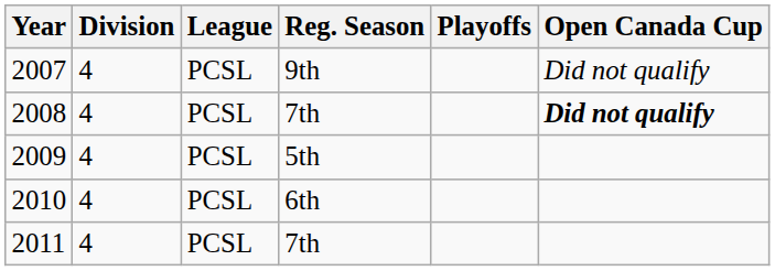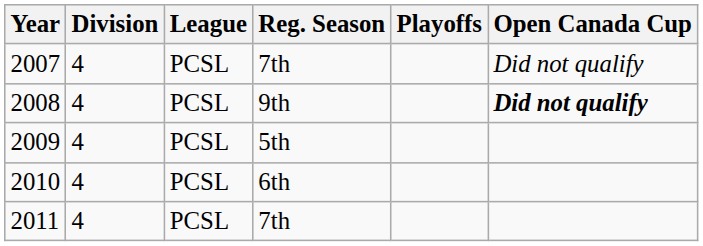2007 | Reg. Season: 9th -> 7th
2008 | Reg. Season: 7th -> 9th
